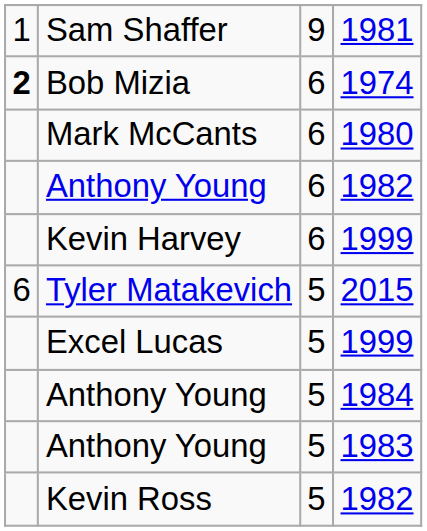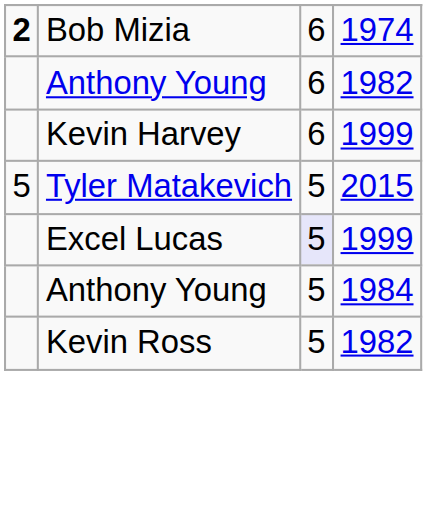- row: 1 | Sam Shaffer | 9 | 1981
- row: Mark McCants | 6 | 1980
Tyler Matakevich | column 1: 6 -> 5
Excel Lucas | column 3: no background -> lavender background
- row: Anthony Young | 5 | 1983
